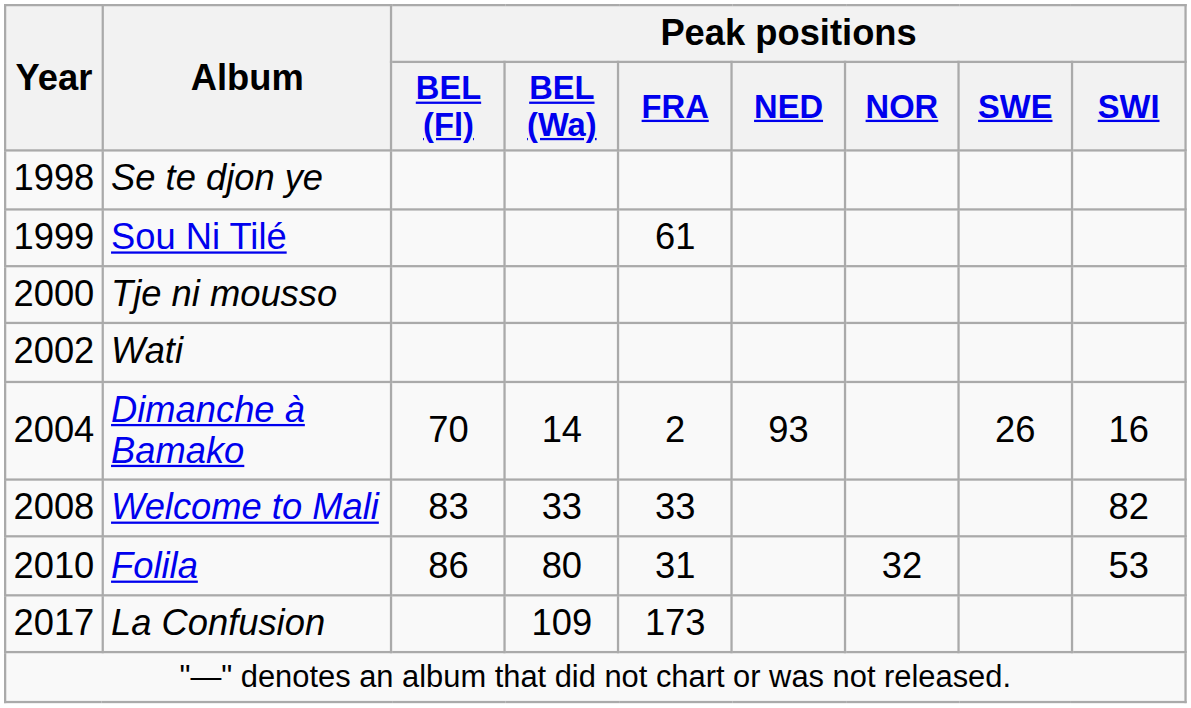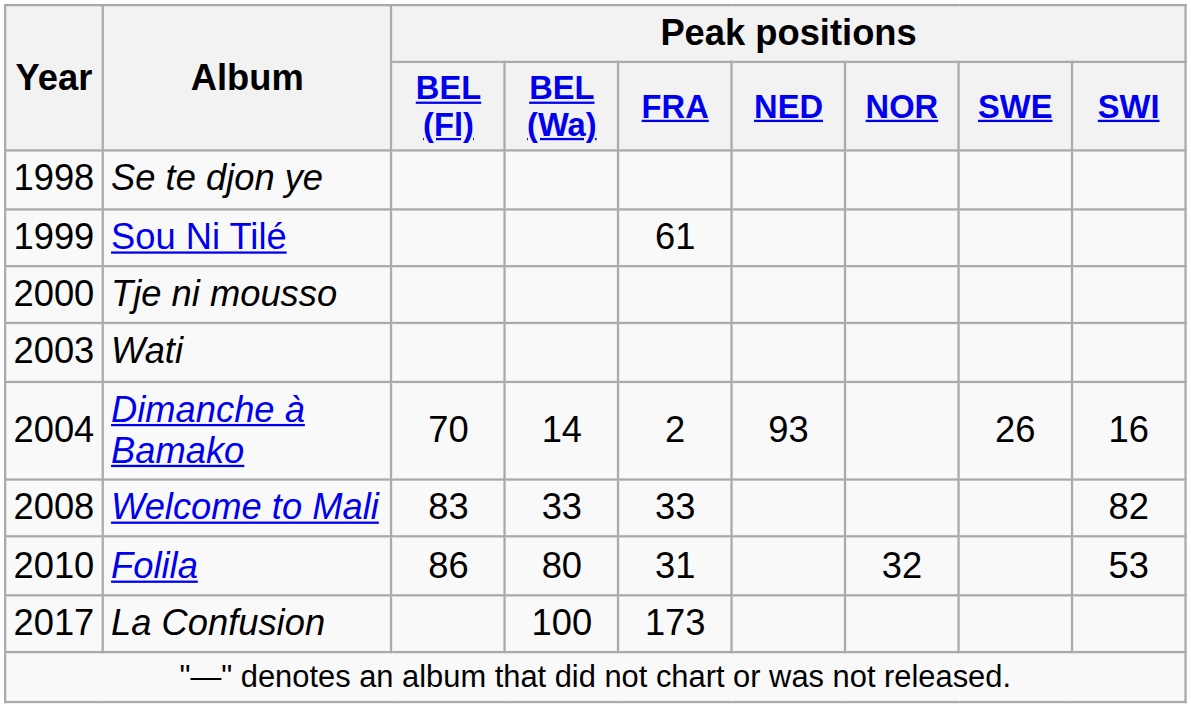Wati | Year: 2002 -> 2003
La Confusion | Peak positions / BEL (Wa): 109 -> 100
